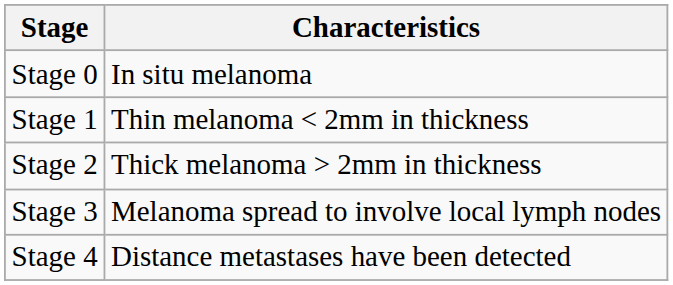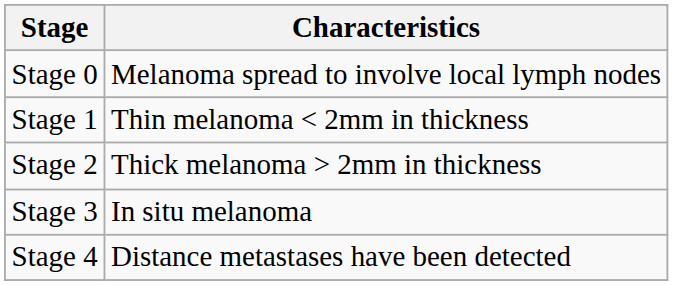Stage 0 | Characteristics: In situ melanoma -> Melanoma spread to involve local lymph nodes
Stage 3 | Characteristics: Melanoma spread to involve local lymph nodes -> In situ melanoma
